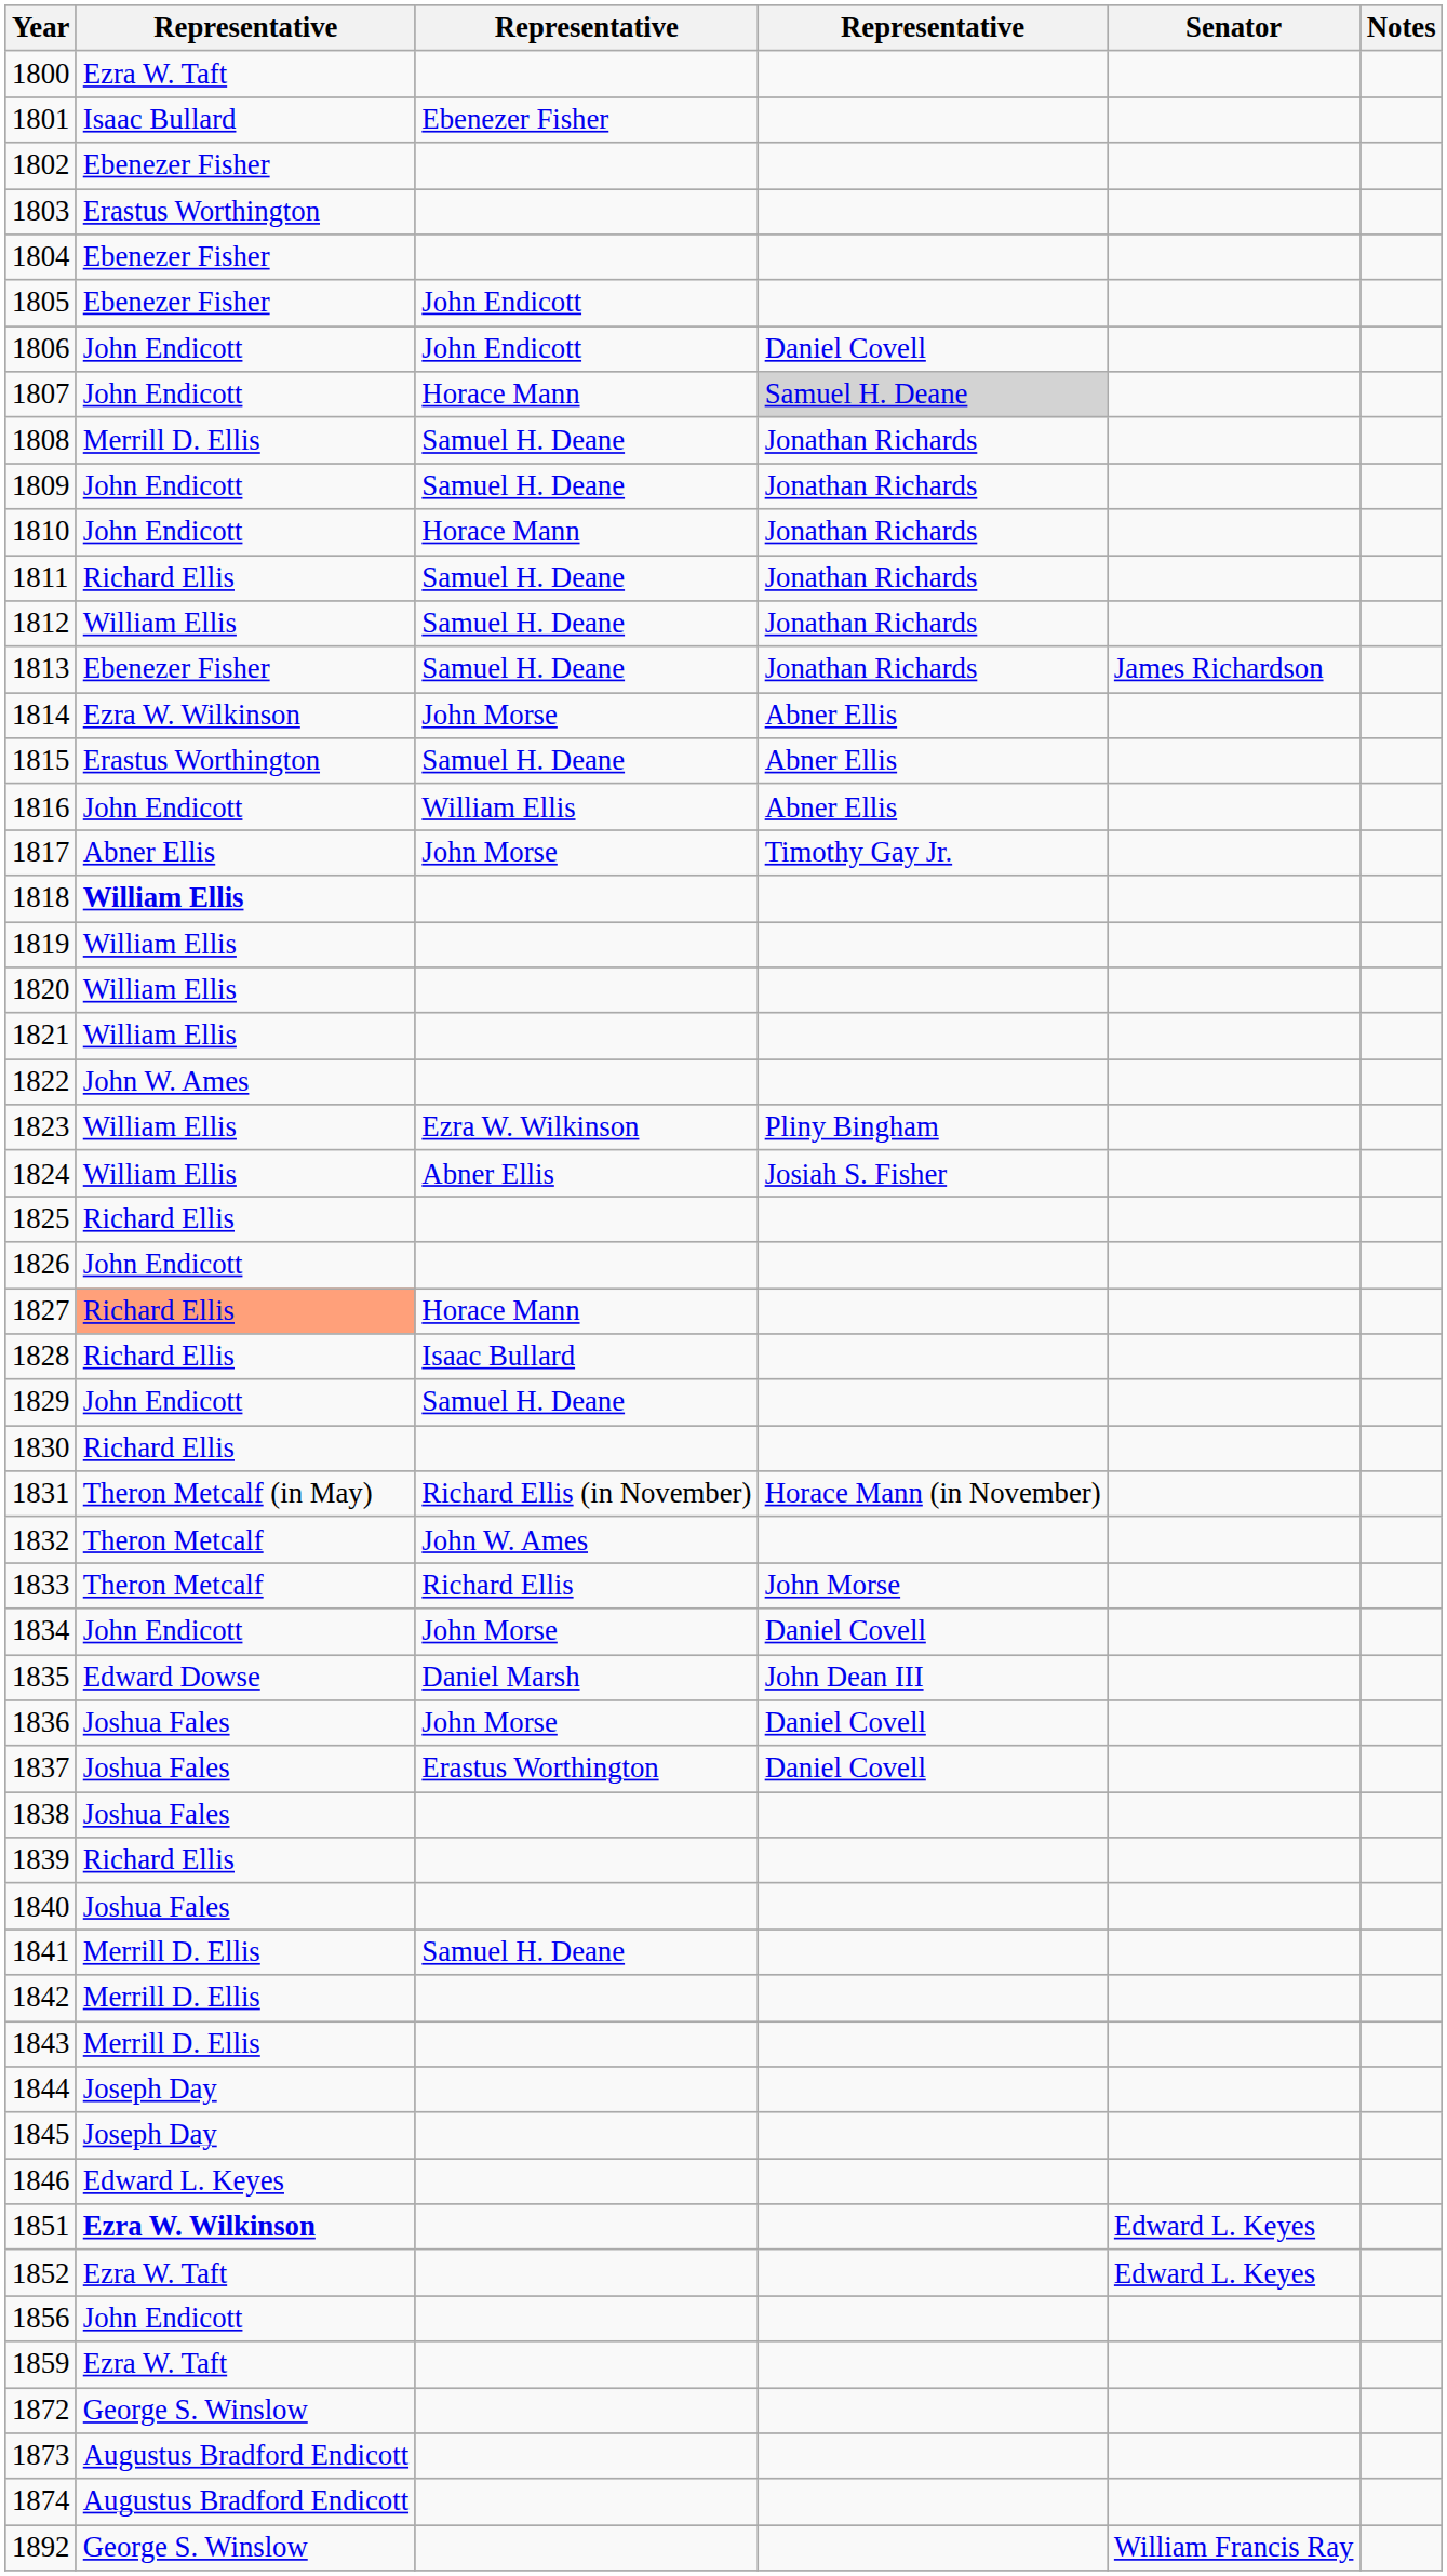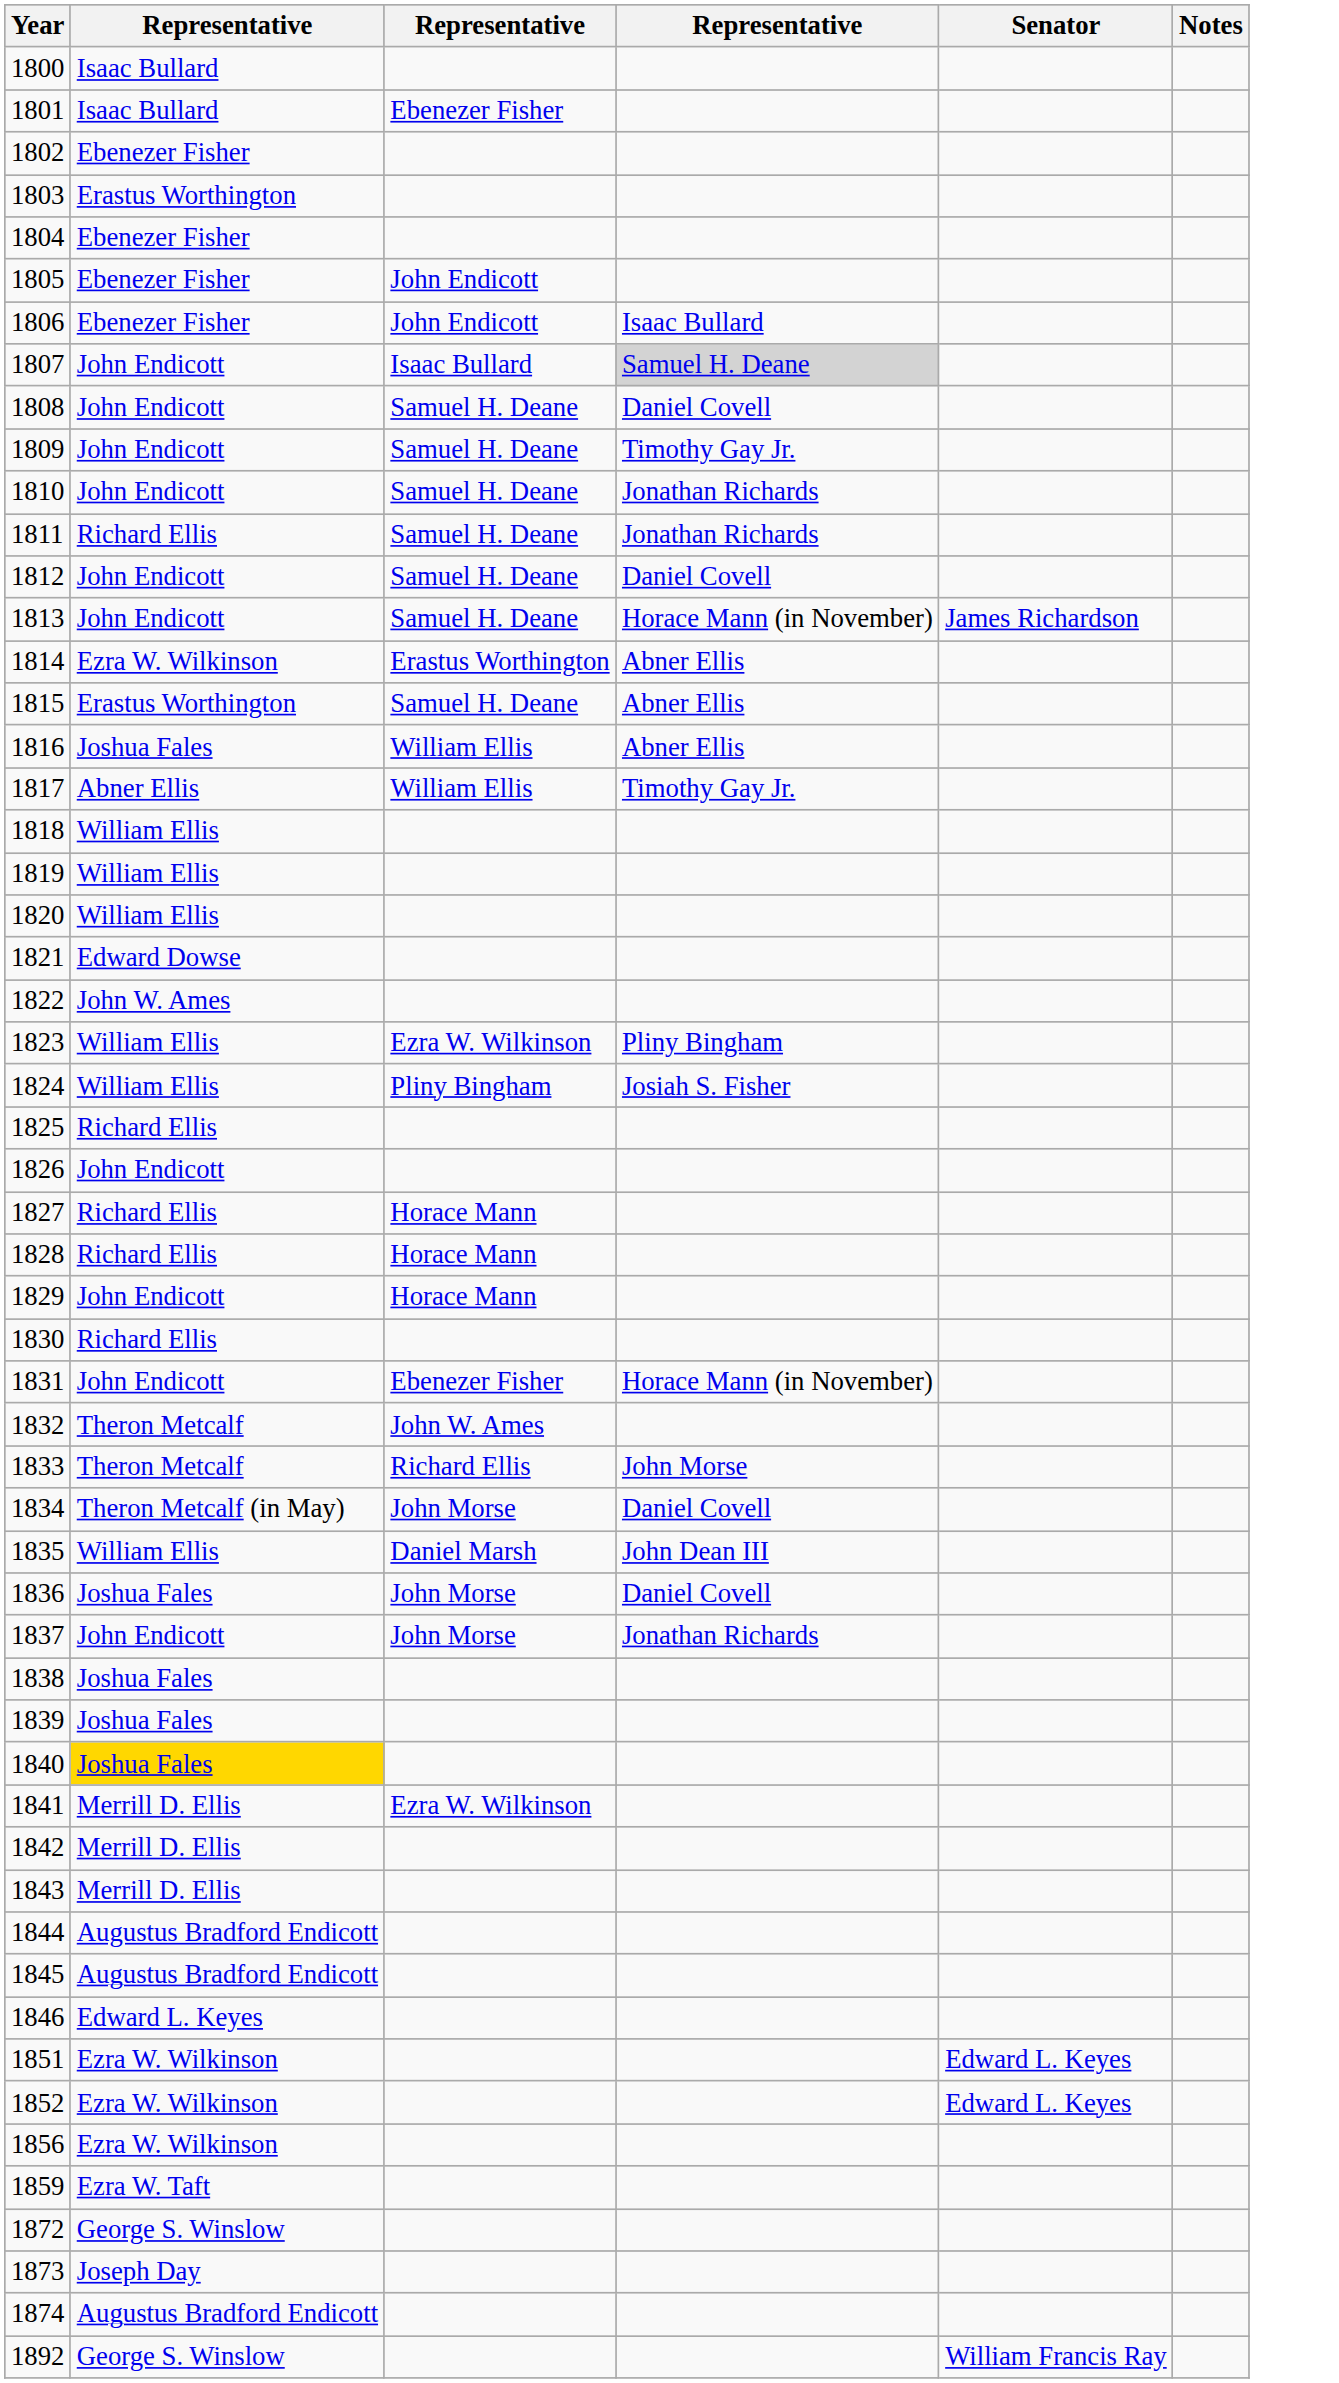1800 | column 2: Ezra W. Taft -> Isaac Bullard
1806 | column 2: John Endicott -> Ebenezer Fisher
1806 | column 4: Daniel Covell -> Isaac Bullard
1807 | column 3: Horace Mann -> Isaac Bullard
1808 | column 2: Merrill D. Ellis -> John Endicott
1808 | column 4: Jonathan Richards -> Daniel Covell
1809 | column 4: Jonathan Richards -> Timothy Gay Jr.
1810 | column 3: Horace Mann -> Samuel H. Deane
1812 | column 2: William Ellis -> John Endicott
1812 | column 4: Jonathan Richards -> Daniel Covell
1813 | column 2: Ebenezer Fisher -> John Endicott
1813 | column 4: Jonathan Richards -> Horace Mann (in November)
1814 | column 3: John Morse -> Erastus Worthington
1816 | column 2: John Endicott -> Joshua Fales
1817 | column 3: John Morse -> William Ellis
1818 | column 2: bold -> normal
1821 | column 2: William Ellis -> Edward Dowse
1824 | column 3: Abner Ellis -> Pliny Bingham
1827 | column 2: lightsalmon background -> no background
1828 | column 3: Isaac Bullard -> Horace Mann
1829 | column 3: Samuel H. Deane -> Horace Mann
1831 | column 2: Theron Metcalf (in May) -> John Endicott
1831 | column 3: Richard Ellis (in November) -> Ebenezer Fisher
1834 | column 2: John Endicott -> Theron Metcalf (in May)
1835 | column 2: Edward Dowse -> William Ellis
1837 | column 2: Joshua Fales -> John Endicott
1837 | column 3: Erastus Worthington -> John Morse
1837 | column 4: Daniel Covell -> Jonathan Richards
1839 | column 2: Richard Ellis -> Joshua Fales
1840 | column 2: no background -> gold background
1841 | column 3: Samuel H. Deane -> Ezra W. Wilkinson
1844 | column 2: Joseph Day -> Augustus Bradford Endicott
1845 | column 2: Joseph Day -> Augustus Bradford Endicott
1851 | column 2: bold -> normal
1852 | column 2: Ezra W. Taft -> Ezra W. Wilkinson
1856 | column 2: John Endicott -> Ezra W. Wilkinson
1873 | column 2: Augustus Bradford Endicott -> Joseph Day
